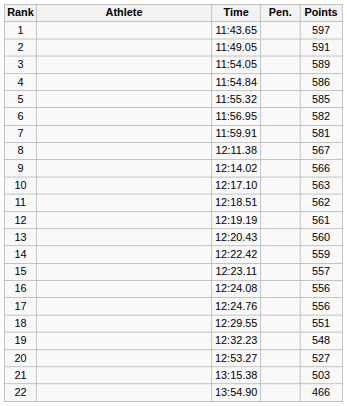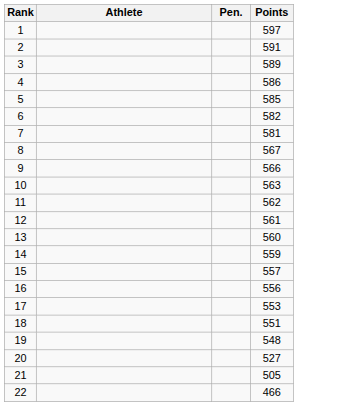- column: Time | 11:43.65 | 11:49.05 | 11:54.05 | 11:54.84 | 11:55.32 | 11:56.95 | 11:59.91 | 12:11.38 | 12:14.02 | 12:17.10 | 12:18.51 | 12:19.19 | 12:20.43 | 12:22.42 | 12:23.11 | 12:24.08 | 12:24.76 | 12:29.55 | 12:32.23 | 12:53.27 | 13:15.38 | 13:54.90
17 | Points: 556 -> 553
21 | Points: 503 -> 505
